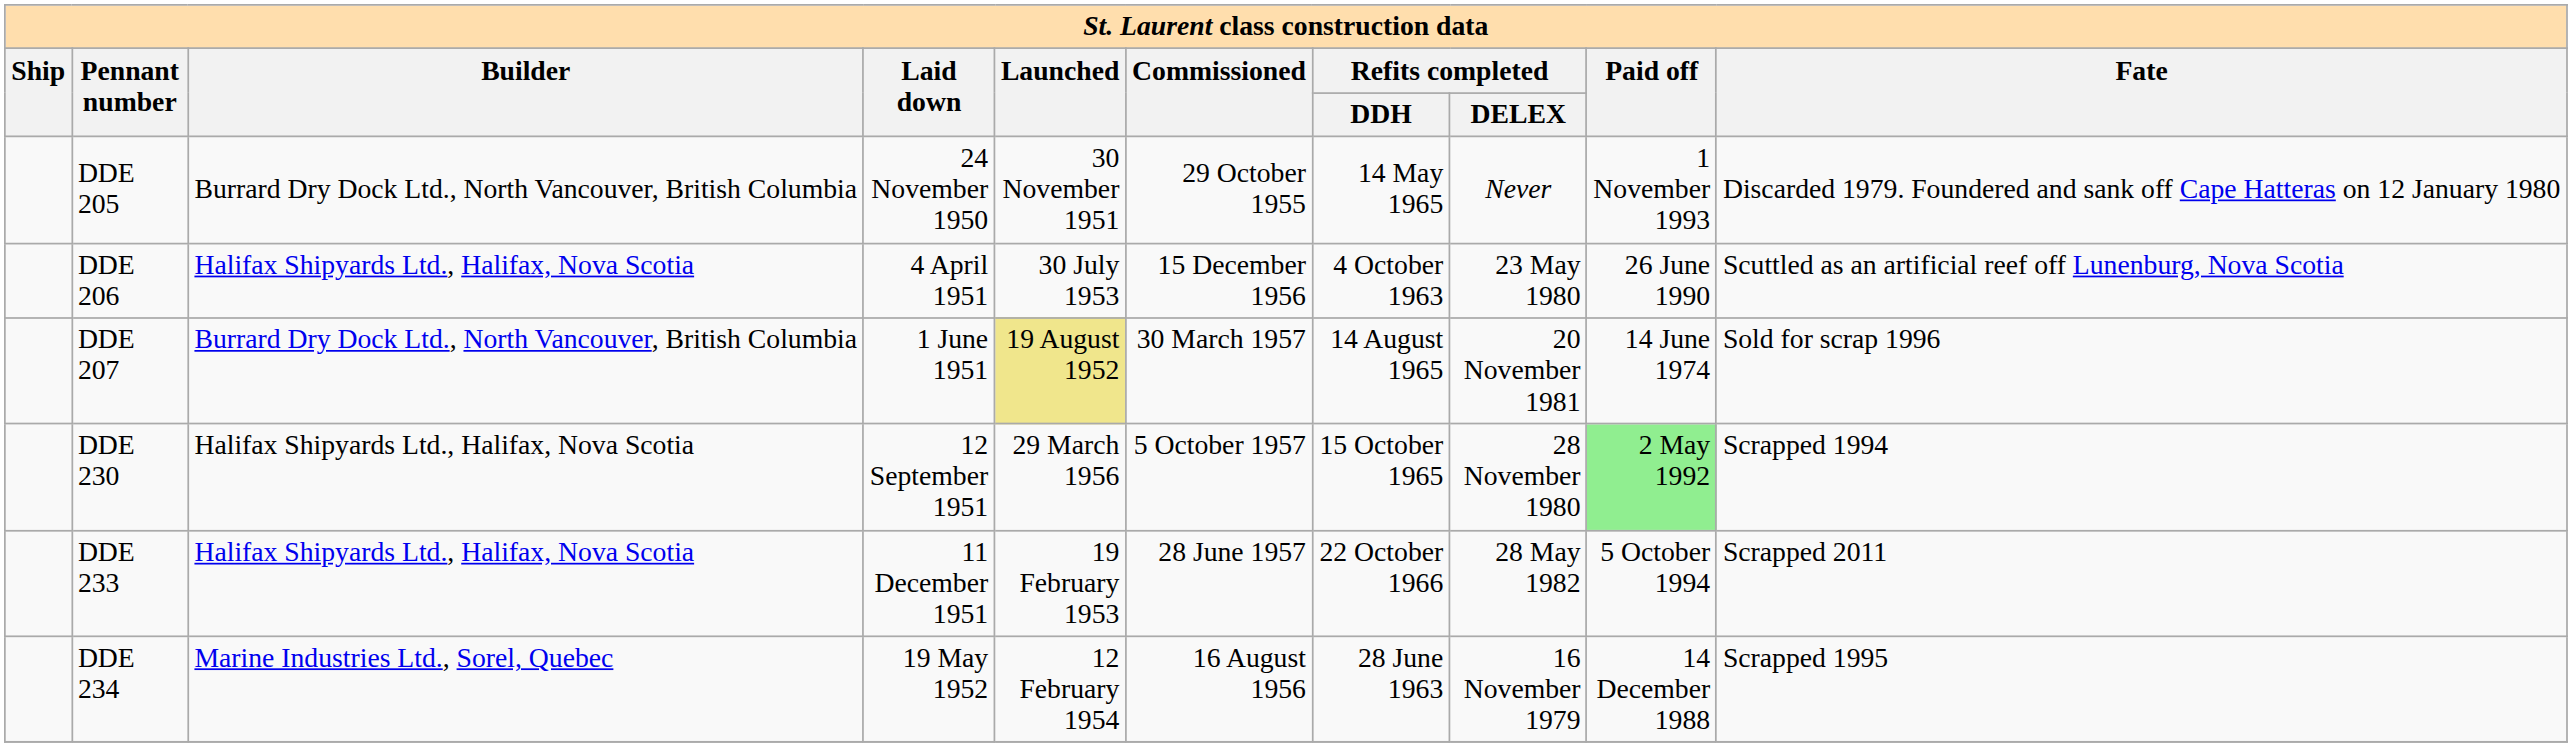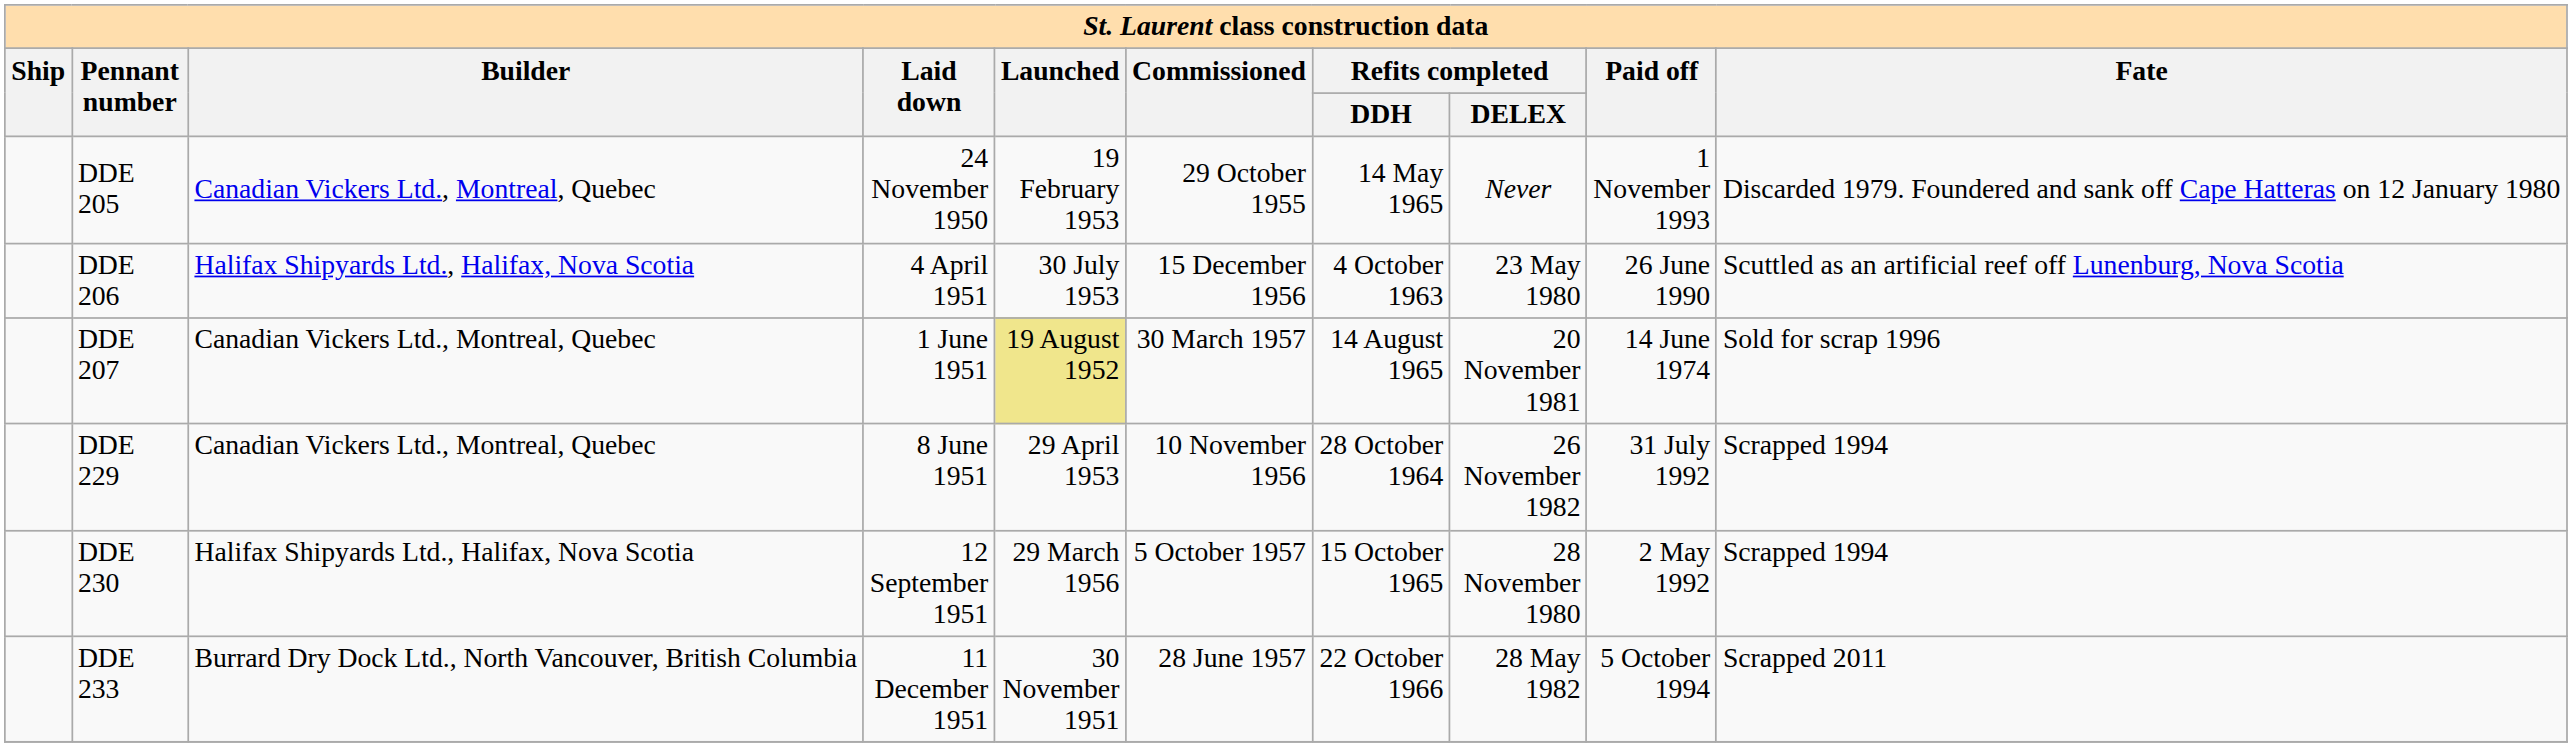DDE 205 | Builder: Burrard Dry Dock Ltd., North Vancouver, British Columbia -> Canadian Vickers Ltd., Montreal, Quebec
DDE 205 | Launched: 30 November 1951 -> 19 February 1953
DDE 207 | Builder: Burrard Dry Dock Ltd., North Vancouver, British Columbia -> Canadian Vickers Ltd., Montreal, Quebec
+ row: DDE 229 | Canadian Vickers Ltd., Montreal, Quebec | 8 June 1951 | 29 April 1953 | 10 November 1956 | 28 October 1964 | 26 November 1982 | 31 July 1992 | Scrapped 1994
DDE 230 | Paid off: lightgreen background -> no background
DDE 233 | Builder: Halifax Shipyards Ltd., Halifax, Nova Scotia -> Burrard Dry Dock Ltd., North Vancouver, British Columbia
DDE 233 | Launched: 19 February 1953 -> 30 November 1951
- row: DDE 234 | Marine Industries Ltd., Sorel, Quebec | 19 May 1952 | 12 February 1954 | 16 August 1956 | 28 June 1963 | 16 November 1979 | 14 December 1988 | Scrapped 1995
